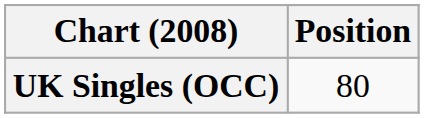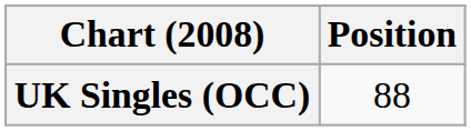UK Singles (OCC) | Position: 80 -> 88
